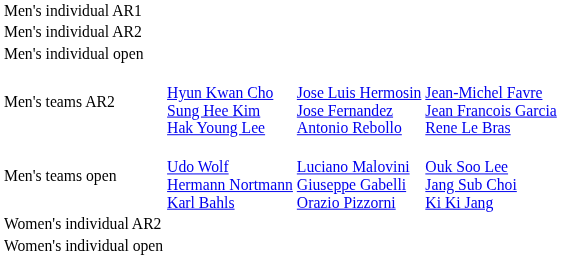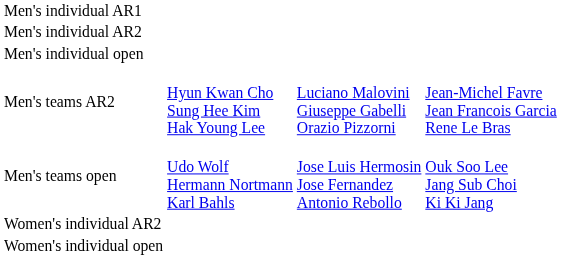Men's teams AR2 | column 3: Jose Luis Hermosin Jose Fernandez Antonio Rebollo -> Luciano Malovini Giuseppe Gabelli Orazio Pizzorni
Men's teams open | column 3: Luciano Malovini Giuseppe Gabelli Orazio Pizzorni -> Jose Luis Hermosin Jose Fernandez Antonio Rebollo
